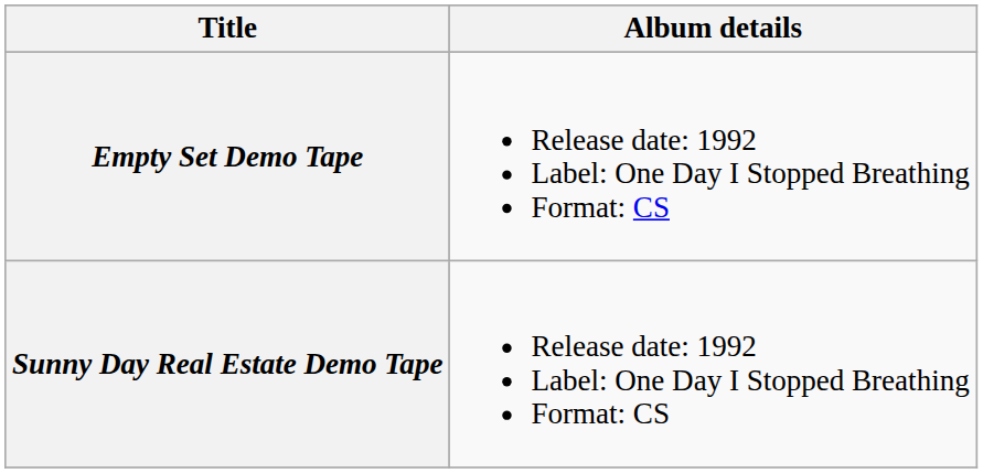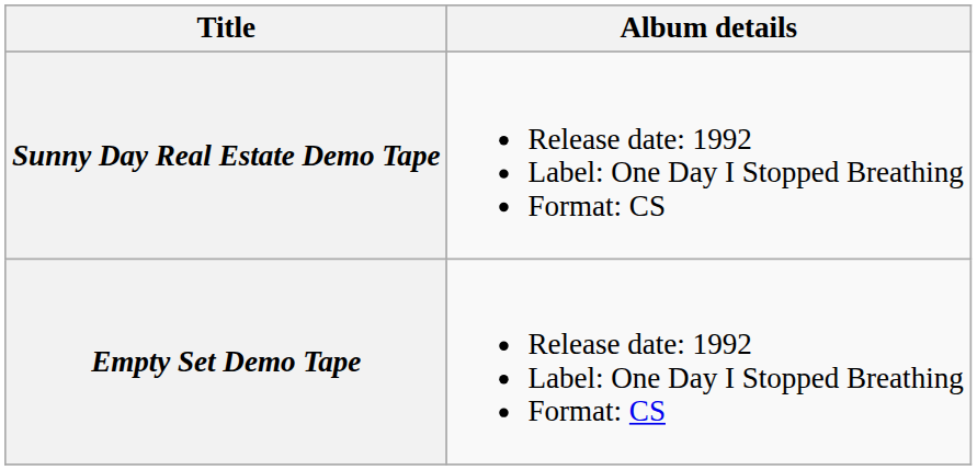rows swapped: Empty Set Demo Tape <-> Sunny Day Real Estate Demo Tape
